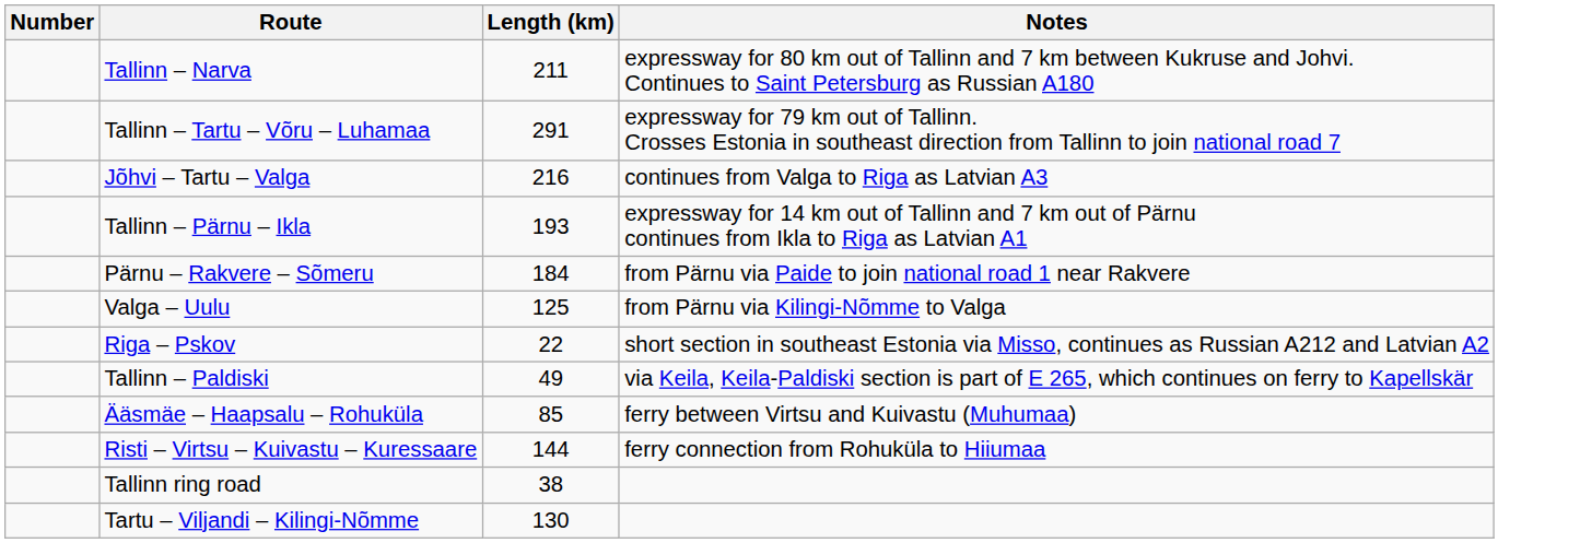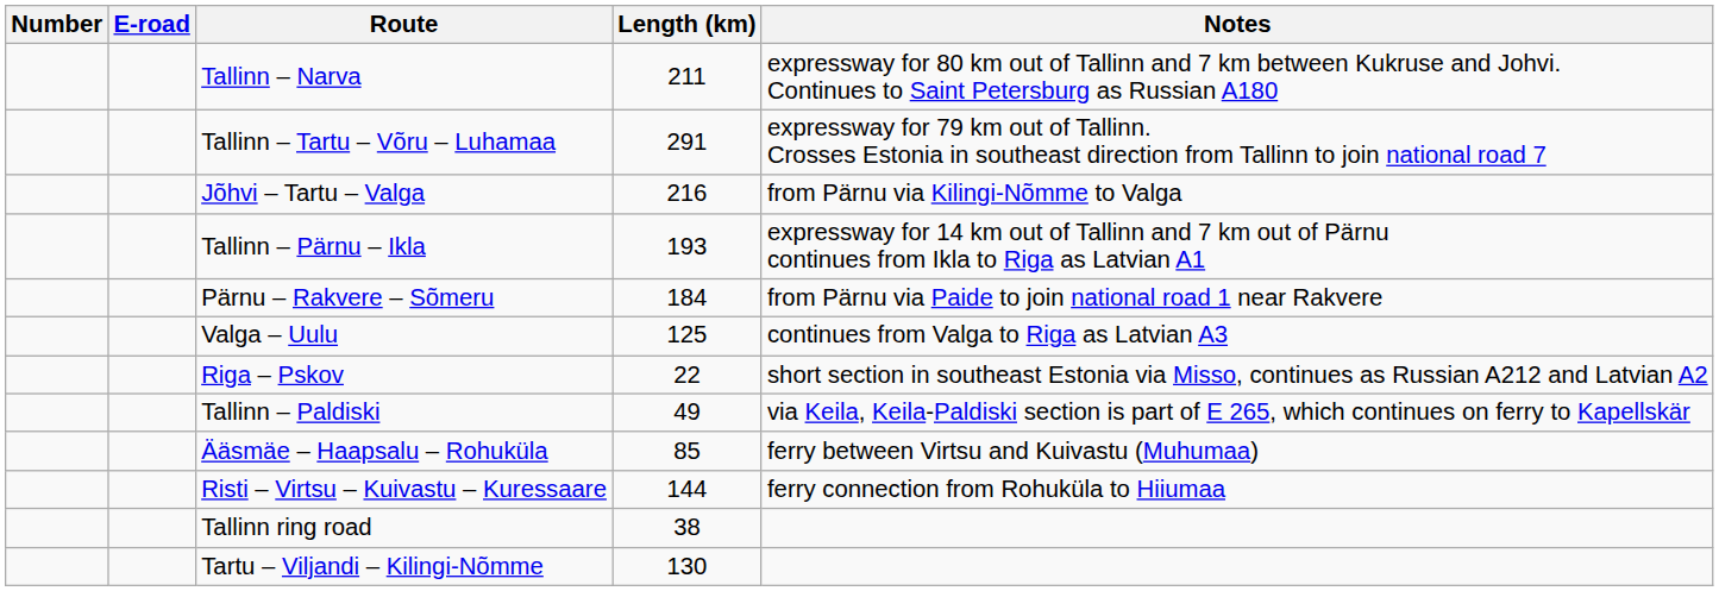+ column: E-road
Jõhvi – Tartu – Valga | Notes: continues from Valga to Riga as Latvian A3 -> from Pärnu via Kilingi-Nõmme to Valga
Valga – Uulu | Notes: from Pärnu via Kilingi-Nõmme to Valga -> continues from Valga to Riga as Latvian A3
